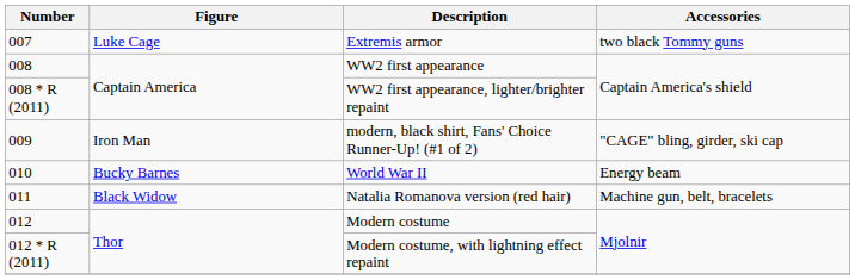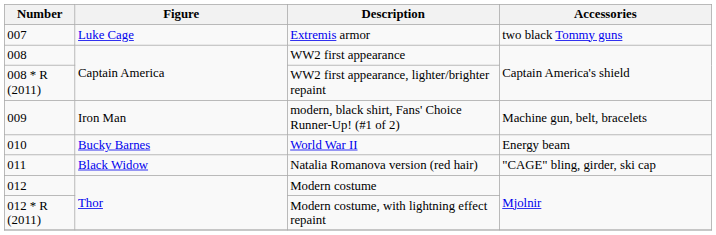modern, black shirt, Fans' Choice Runner-Up! (#1 of 2) | Accessories: "CAGE" bling, girder, ski cap -> Machine gun, belt, bracelets
Natalia Romanova version (red hair) | Accessories: Machine gun, belt, bracelets -> "CAGE" bling, girder, ski cap
